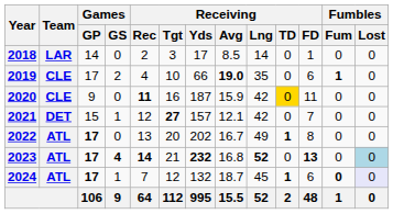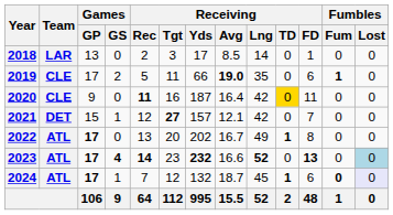2018 | Games / GP: 14 -> 13
2019 | Receiving / Rec: 4 -> 5
2019 | Receiving / Tgt: 10 -> 11
2020 | Receiving / Avg: 15.9 -> 16.4
2023 | Receiving / Tgt: 21 -> 23
2023 | Receiving / Avg: 16.8 -> 16.6
